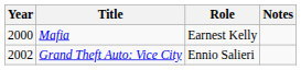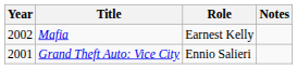Mafia | Year: 2000 -> 2002
Grand Theft Auto: Vice City | Year: 2002 -> 2001
